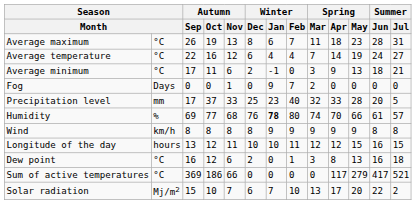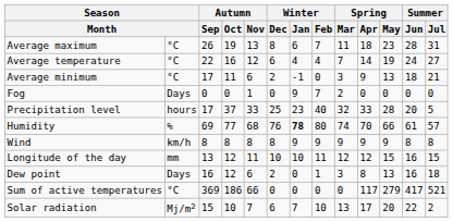Precipitation level | column 2: mm -> hours
Longitude of the day | column 2: hours -> mm
Dew point | column 2: °C -> Days
